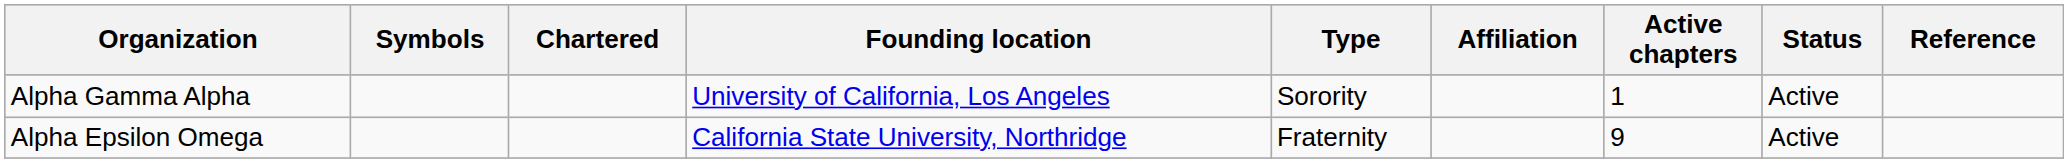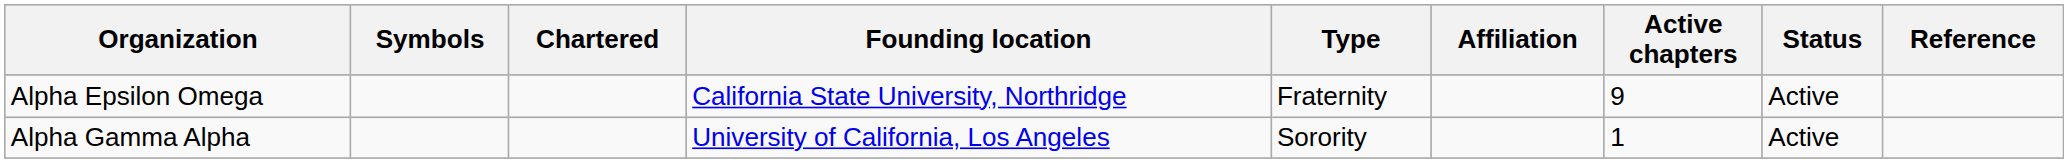rows swapped: Alpha Epsilon Omega <-> Alpha Gamma Alpha
